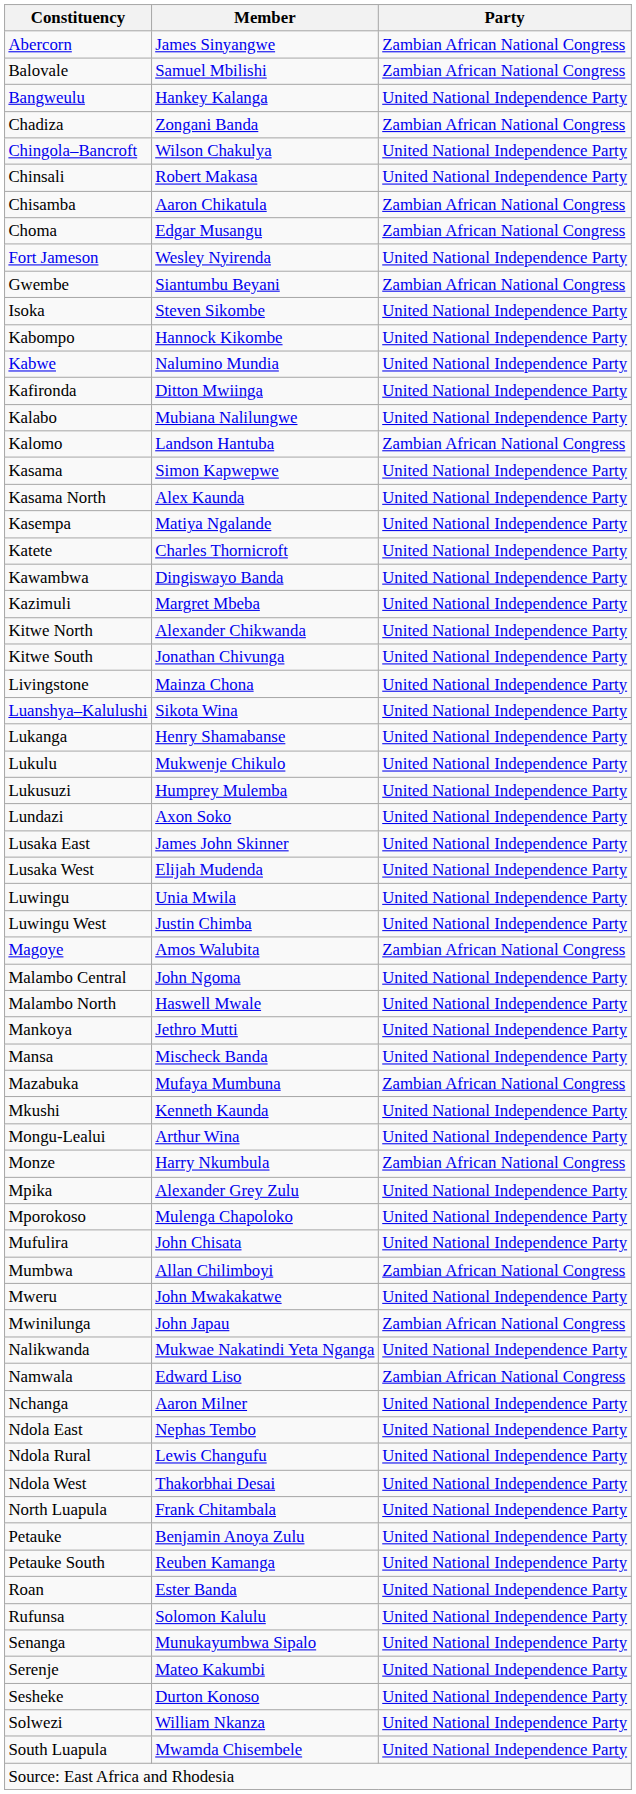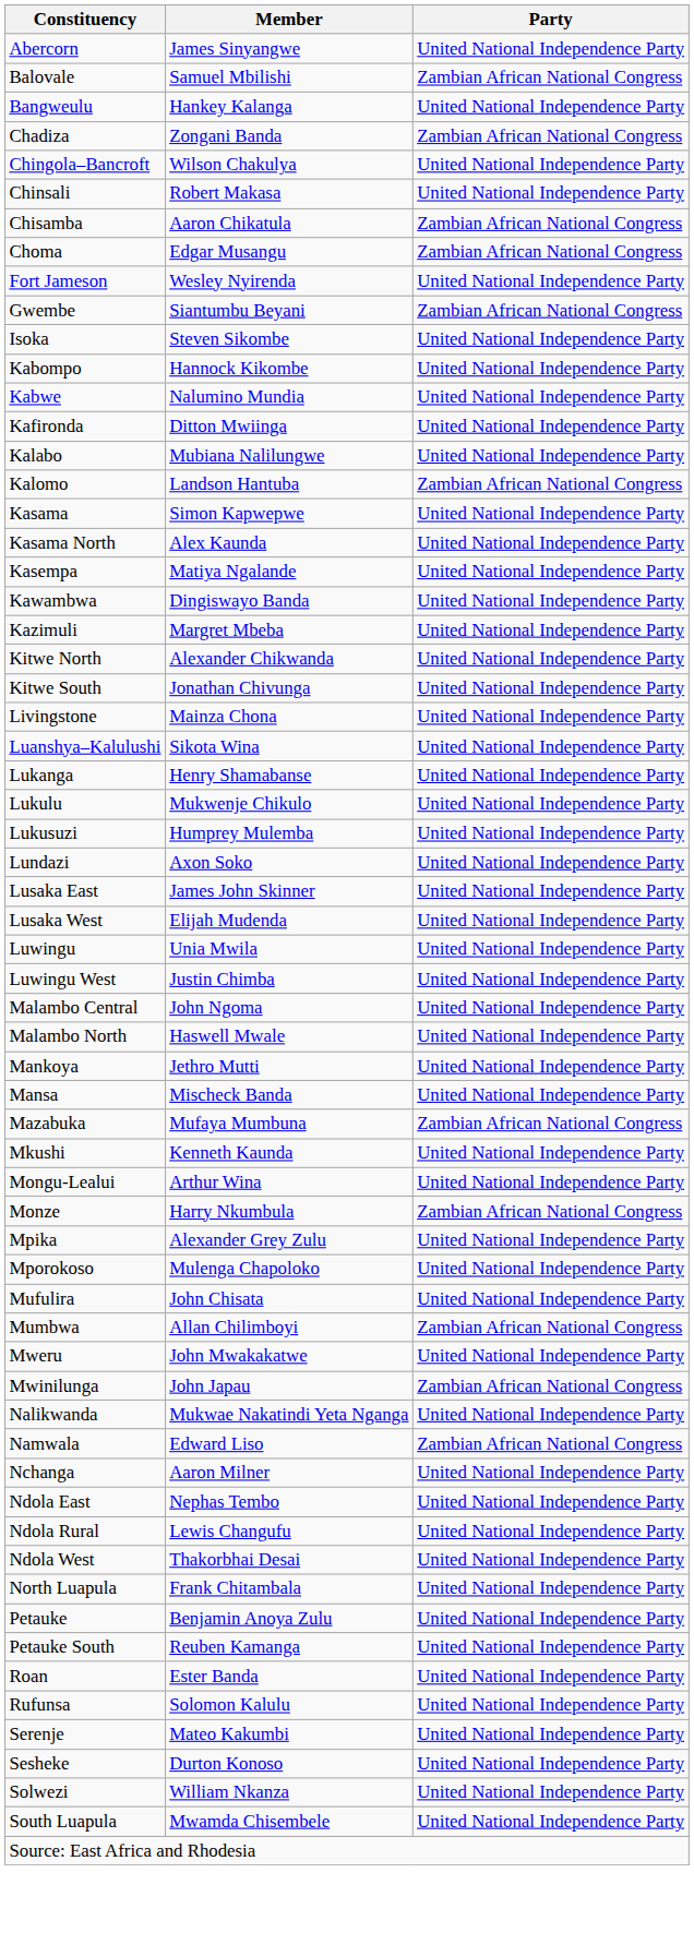Abercorn | Party: Zambian African National Congress -> United National Independence Party
- row: Katete | Charles Thornicroft | United National Independence Party
- row: Magoye | Amos Walubita | Zambian African National Congress
- row: Senanga | Munukayumbwa Sipalo | United National Independence Party
